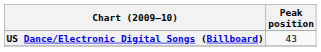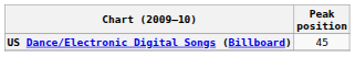US Dance/Electronic Digital Songs (Billboard) | Peak position: 43 -> 45
